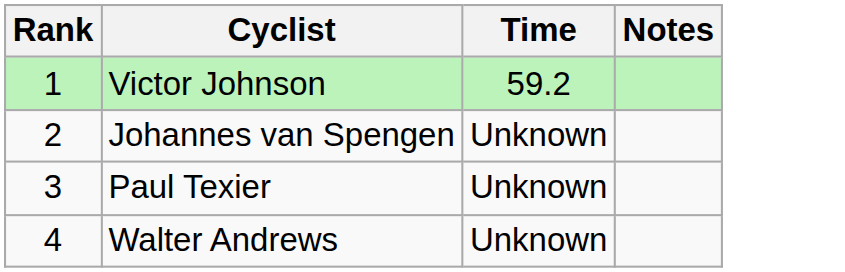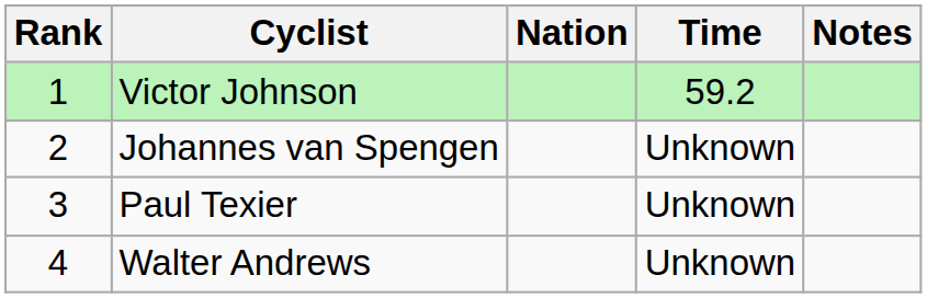+ column: Nation
